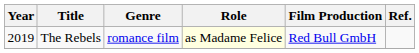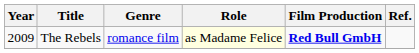The Rebels | Year: 2019 -> 2009
The Rebels | Film Production: normal -> bold
